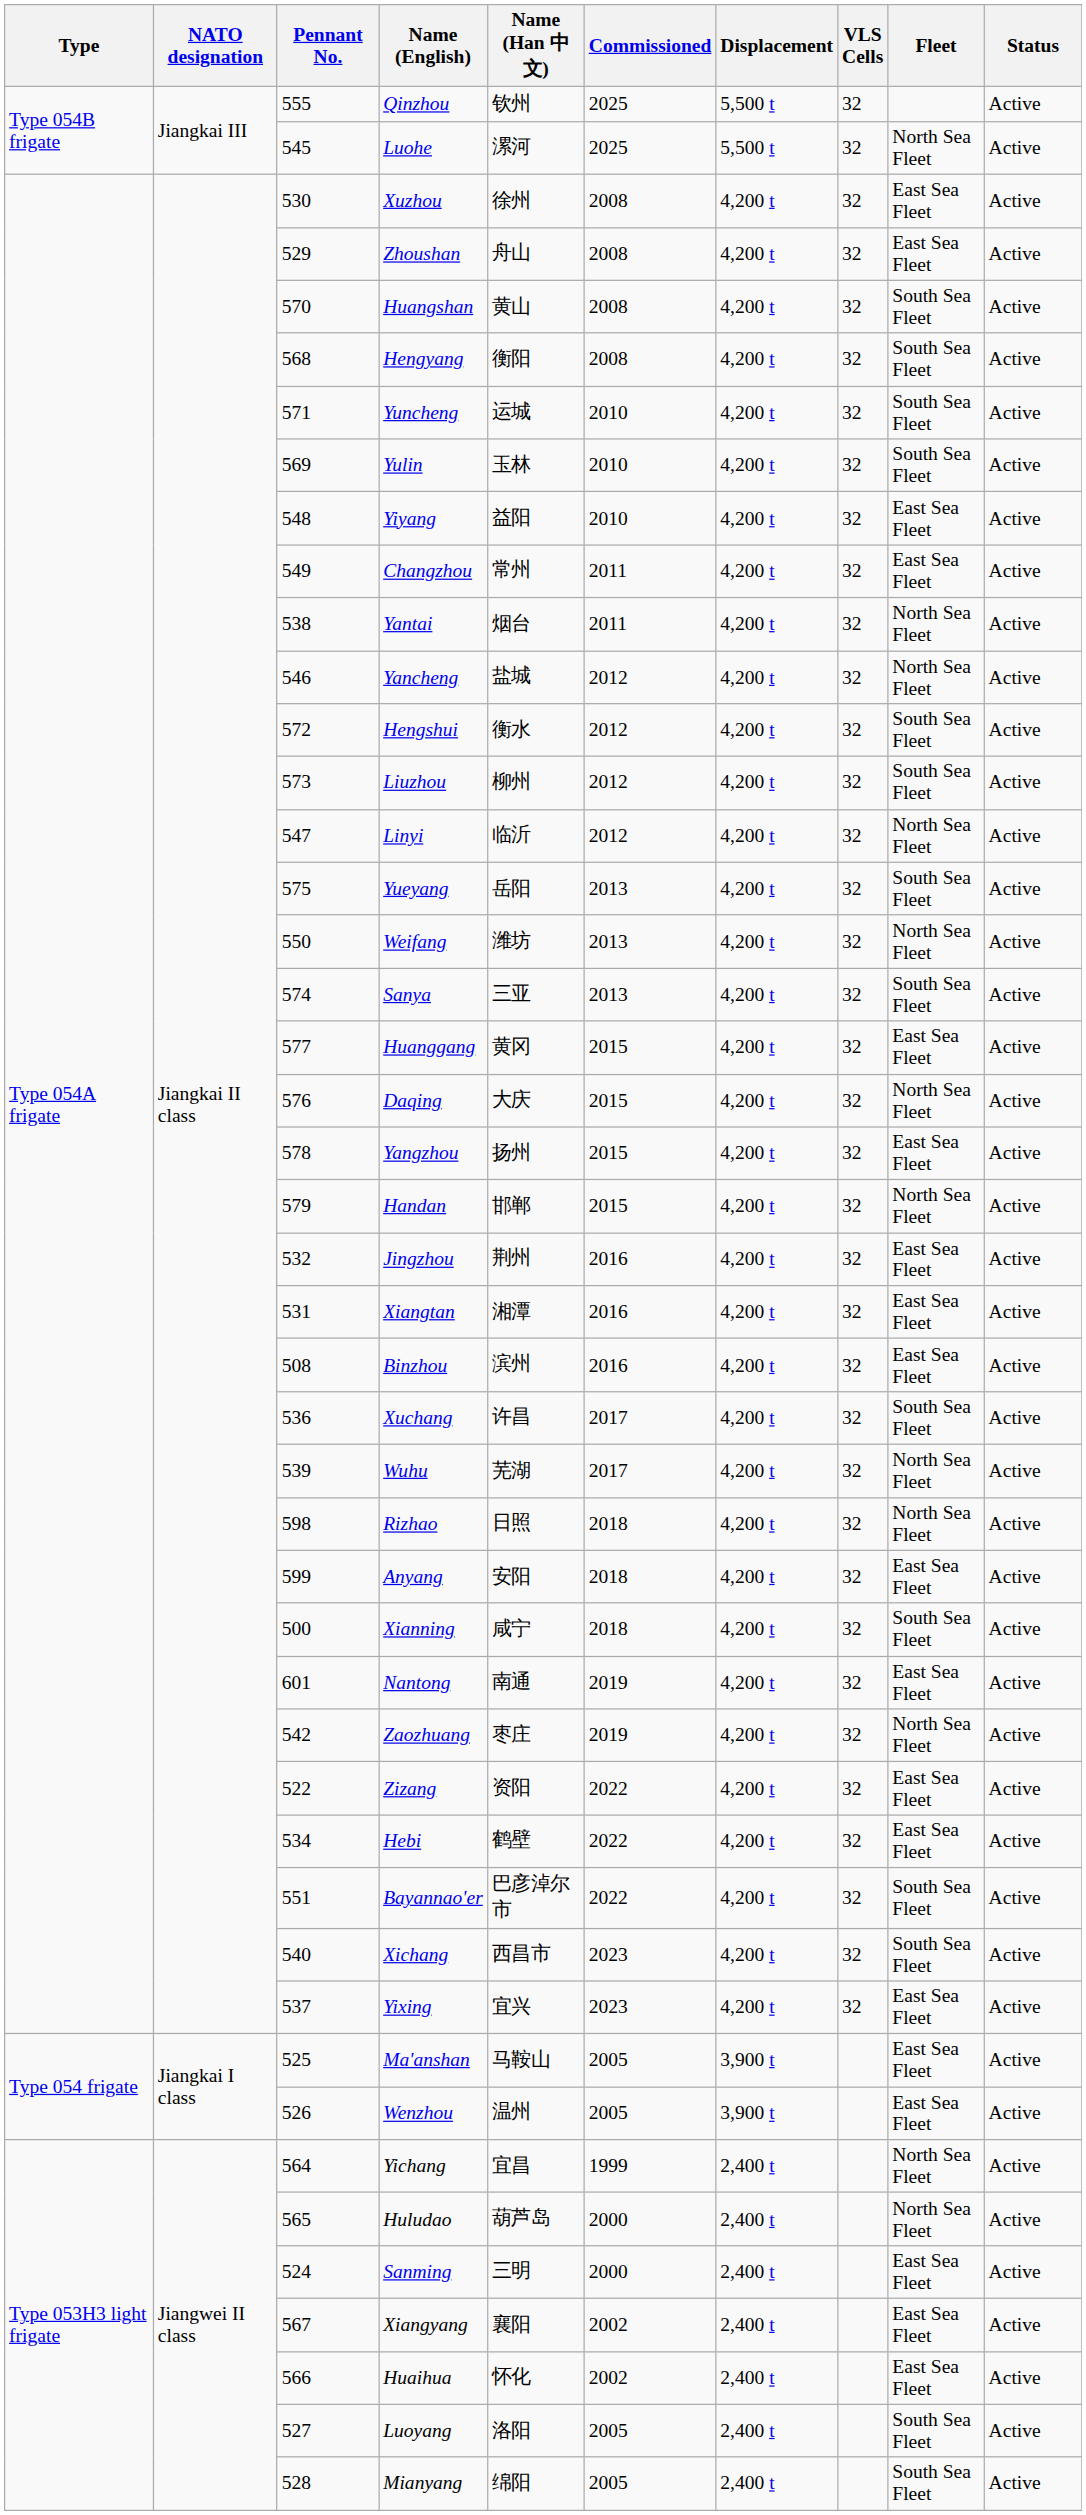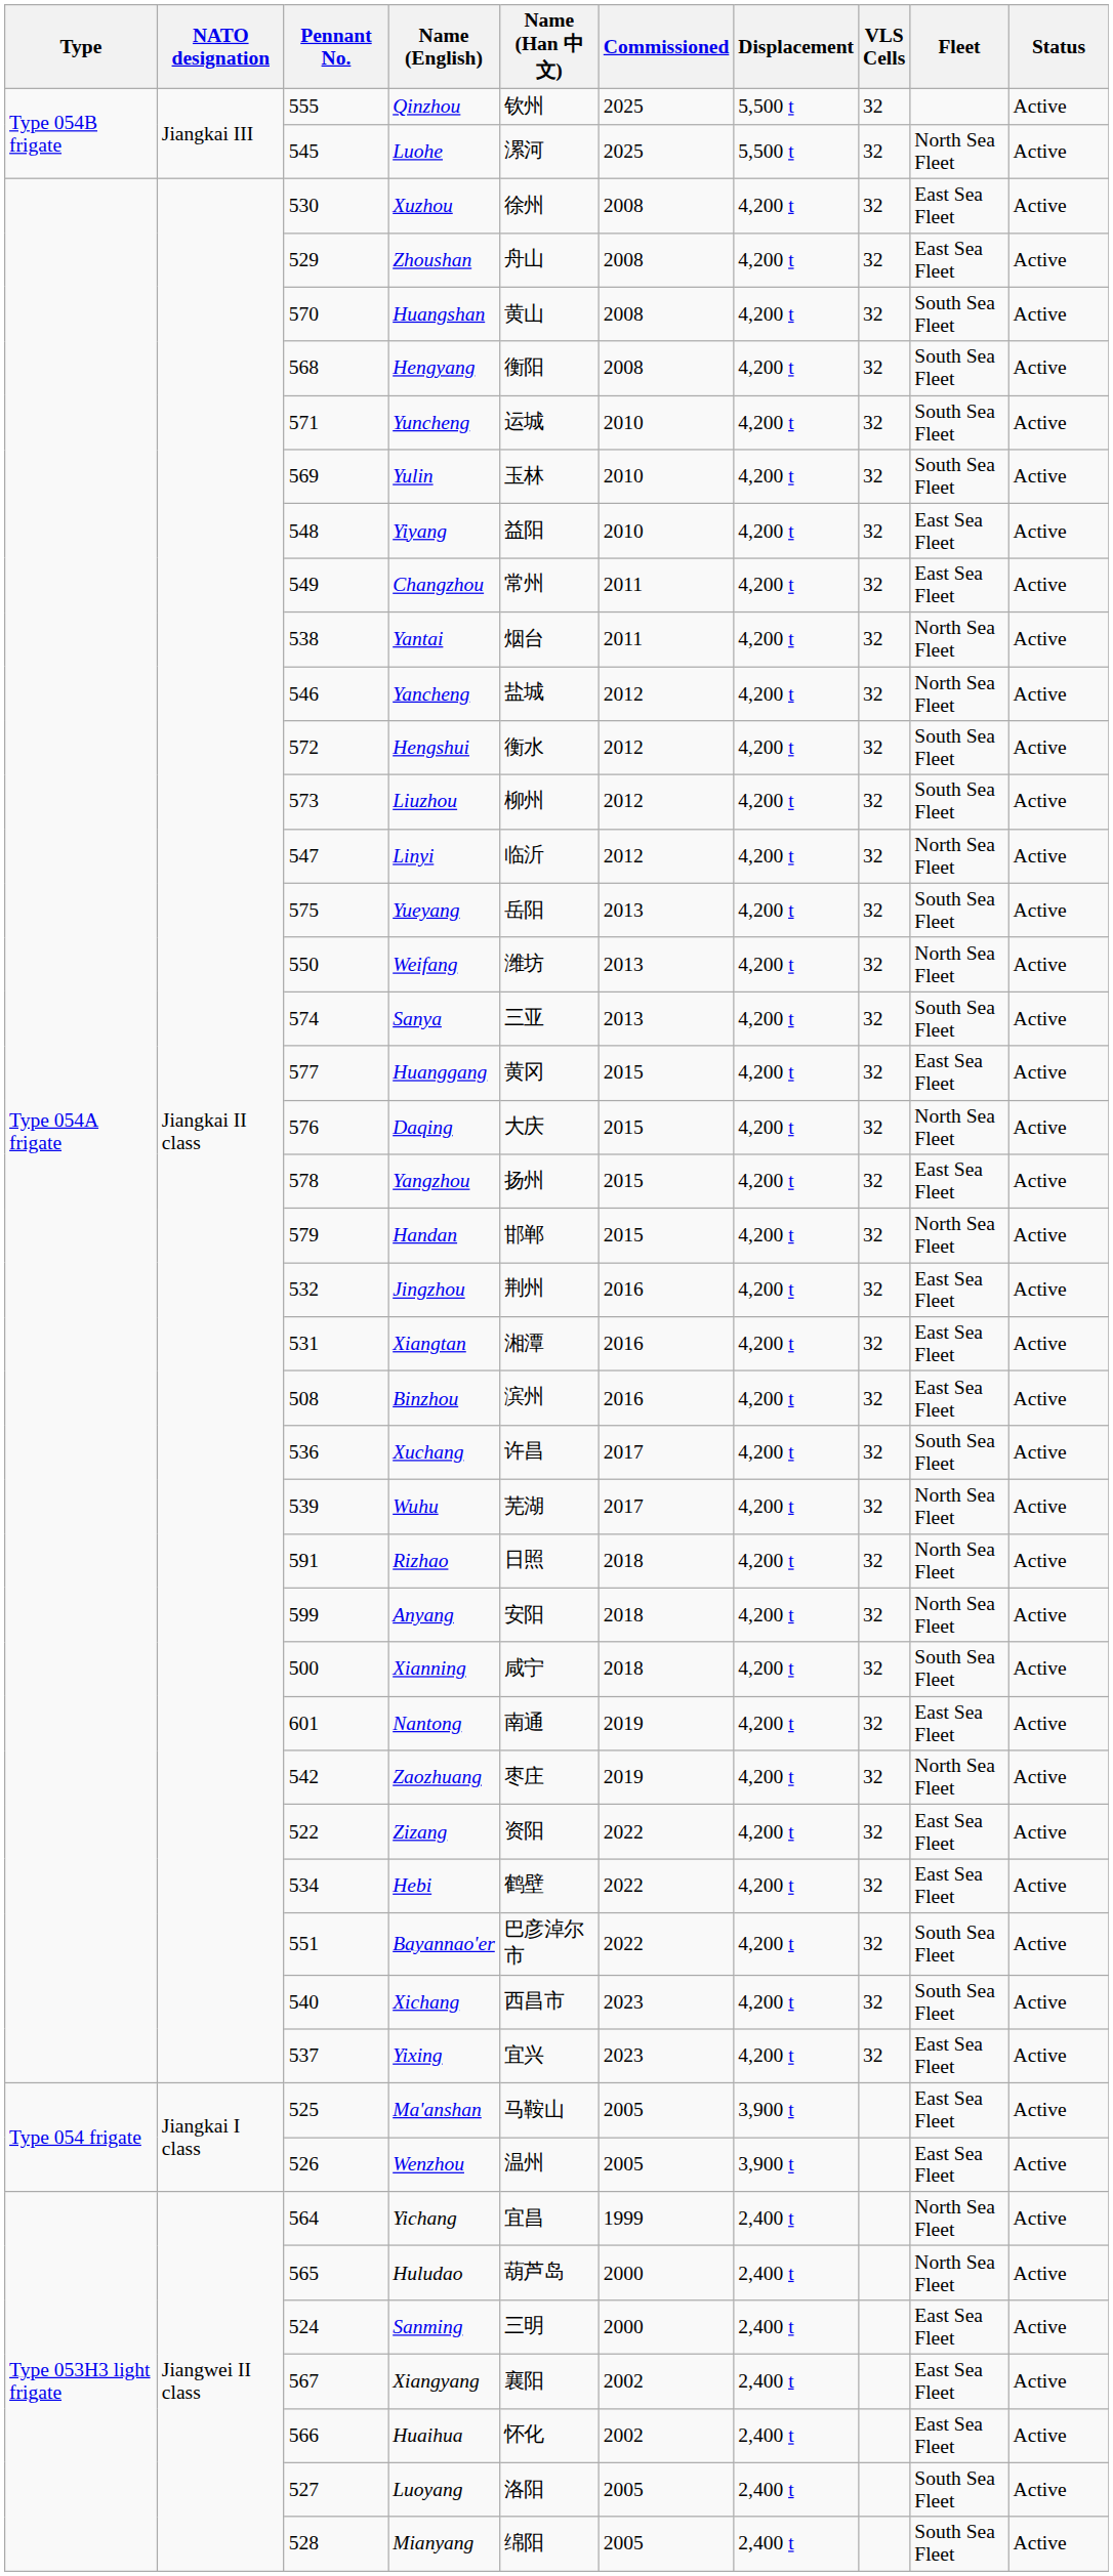Rizhao | Pennant No.: 598 -> 591
Anyang | Fleet: East Sea Fleet -> North Sea Fleet
